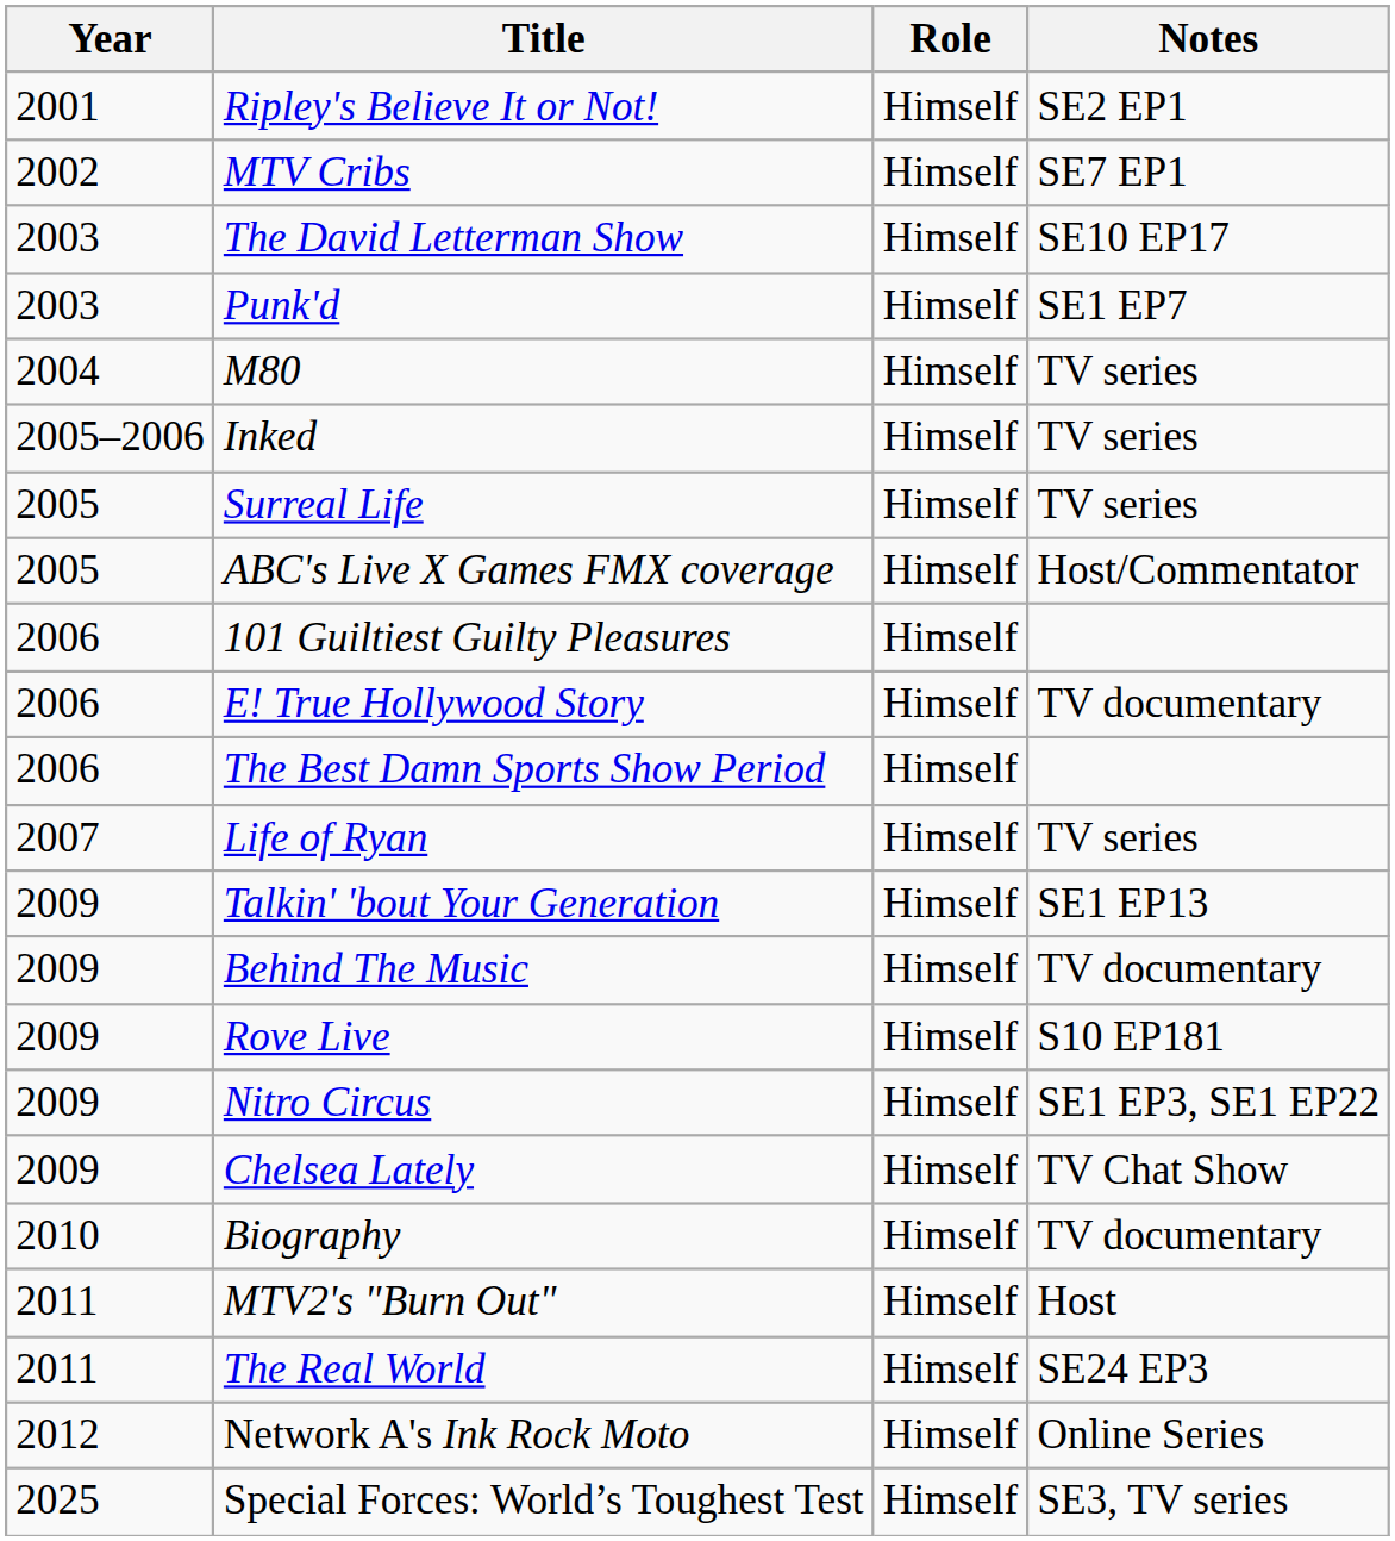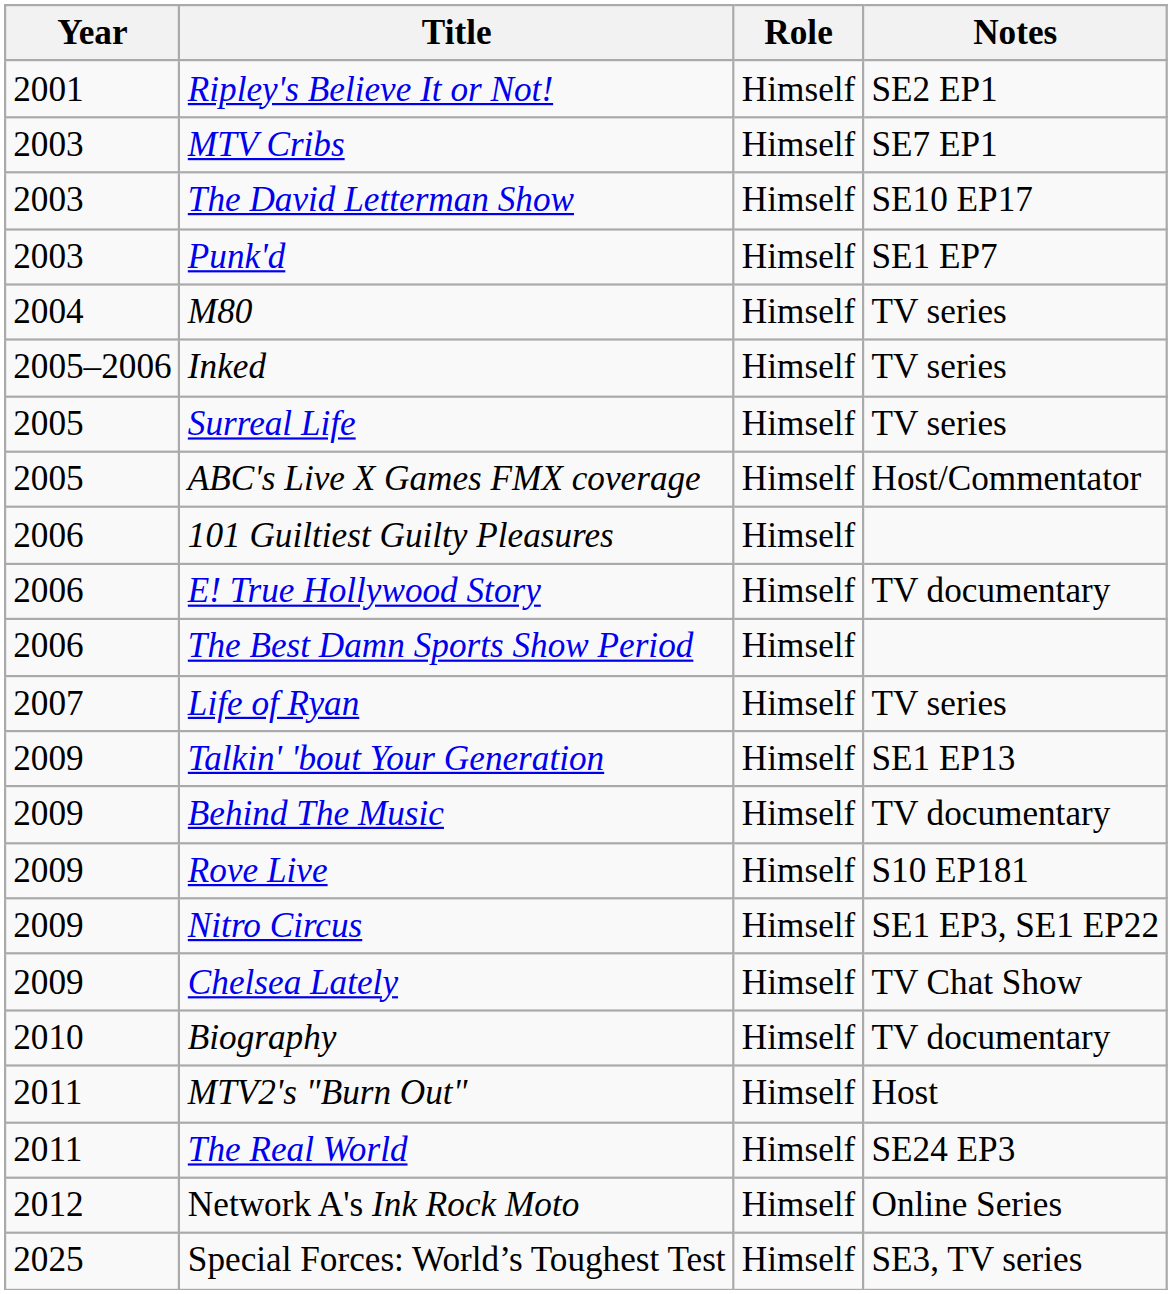MTV Cribs | Year: 2002 -> 2003
